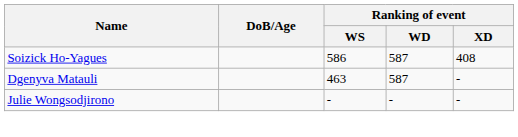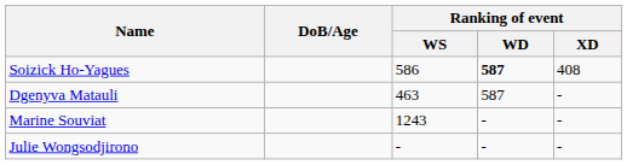Soizick Ho-Yagues | Ranking of event / WD: normal -> bold
+ row: Marine Souviat | 1243 | - | -
